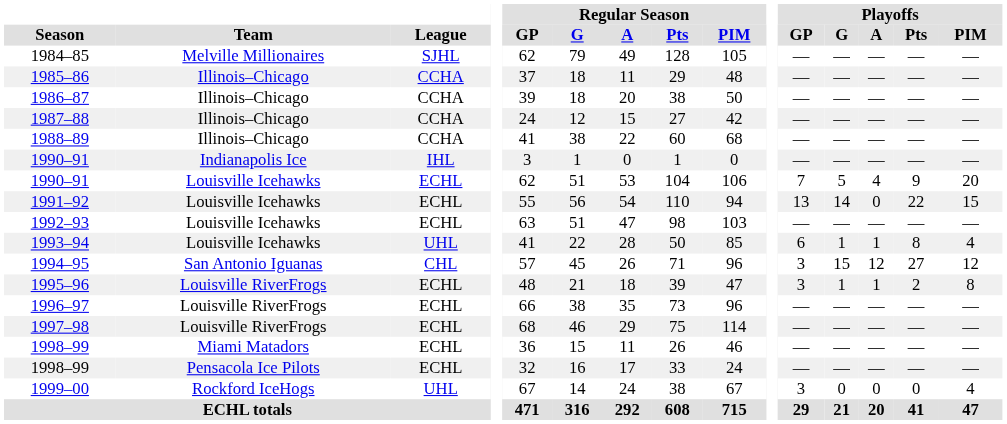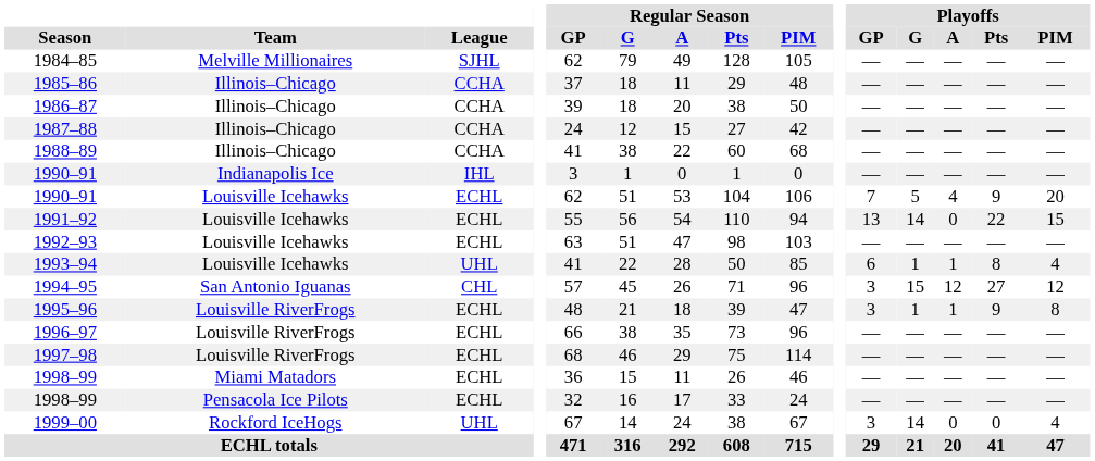1995–96 | Playoffs / Pts: 2 -> 9
1999–00 | Playoffs / G: 0 -> 14
